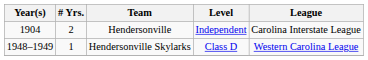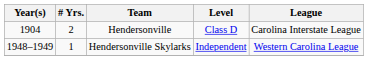Hendersonville | Level: Independent -> Class D
Hendersonville Skylarks | Level: Class D -> Independent
